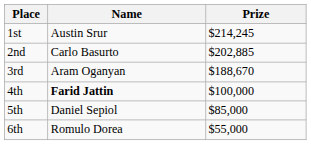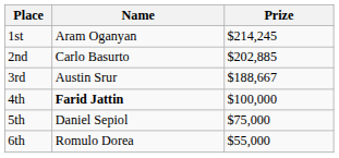1st | Name: Austin Srur -> Aram Oganyan
3rd | Name: Aram Oganyan -> Austin Srur
3rd | Prize: $188,670 -> $188,667
5th | Prize: $85,000 -> $75,000
